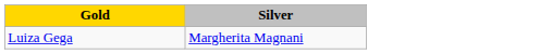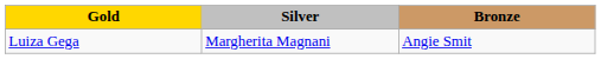+ column: Bronze | Angie Smit
